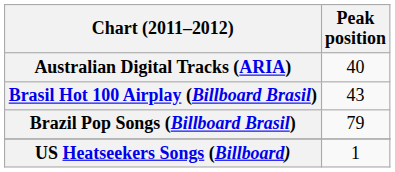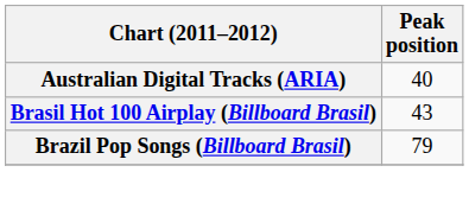- row: US Heatseekers Songs (Billboard) | 1
